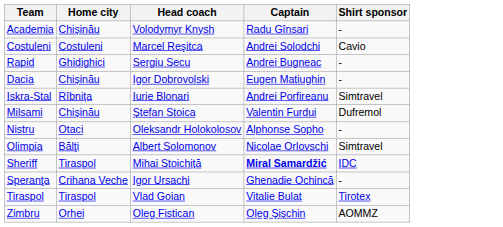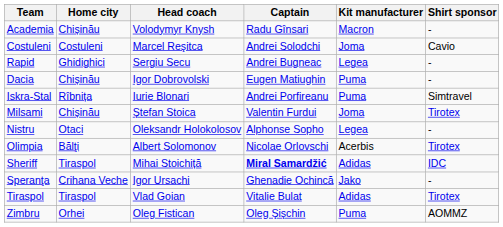+ column: Kit manufacturer | Macron | Joma | Legea | Puma | Puma | Joma | Legea | Acerbis | Adidas | Jako | Adidas | Puma
Milsami | Shirt sponsor: Dufremol -> Tirotex
Olimpia | Shirt sponsor: Simtravel -> Tirotex
